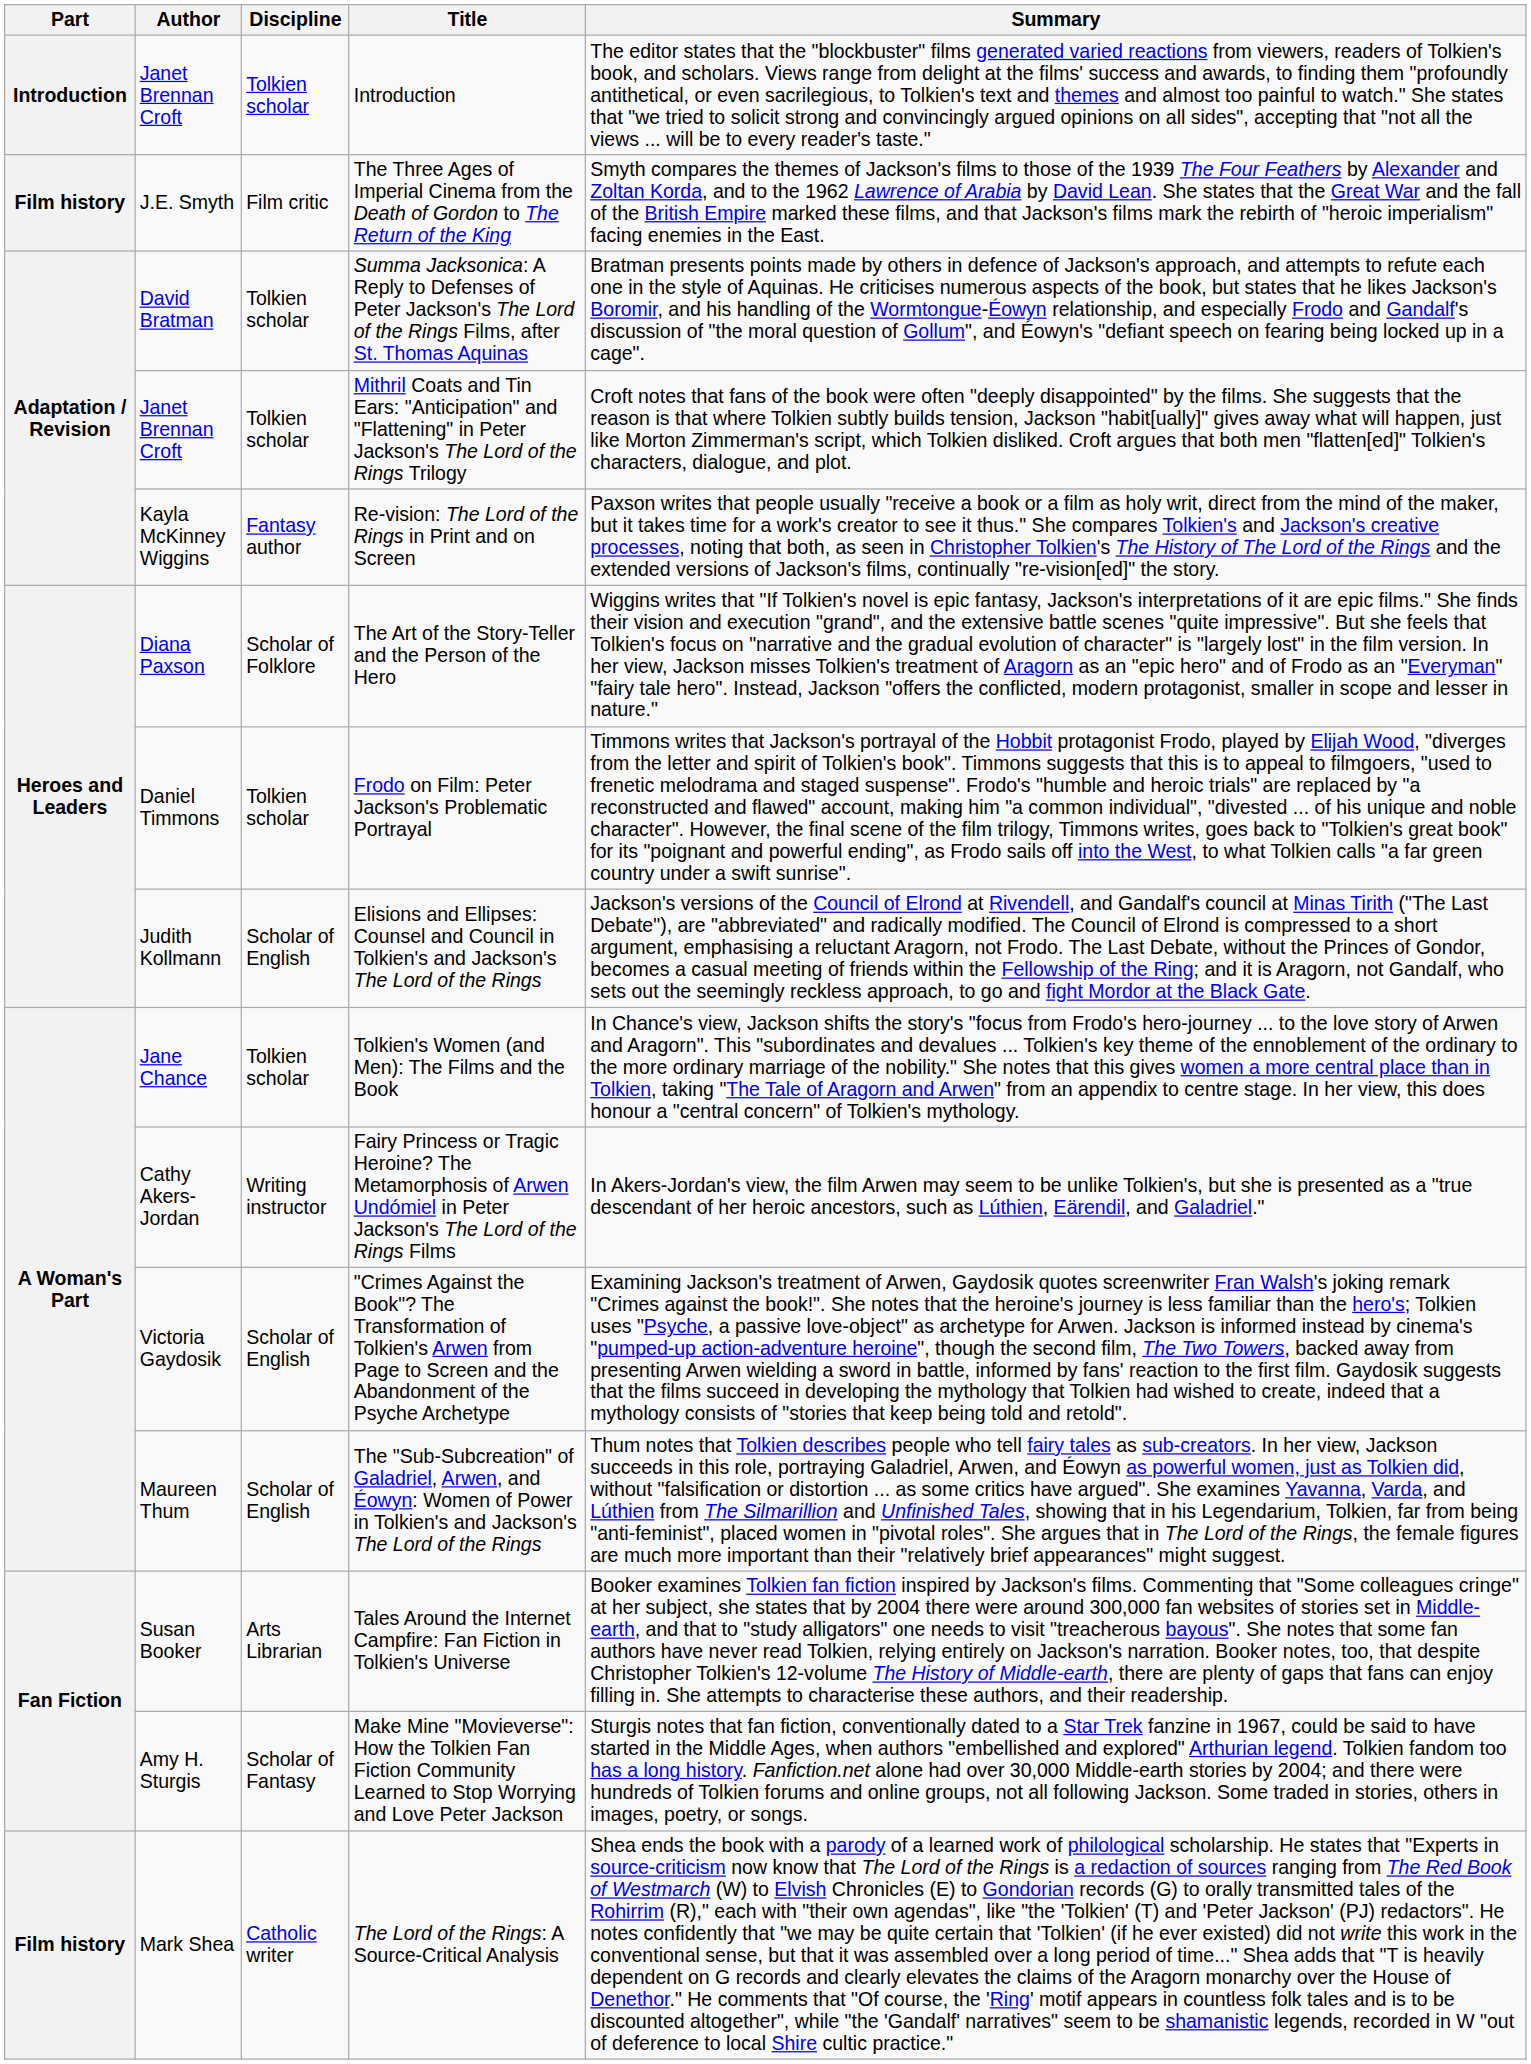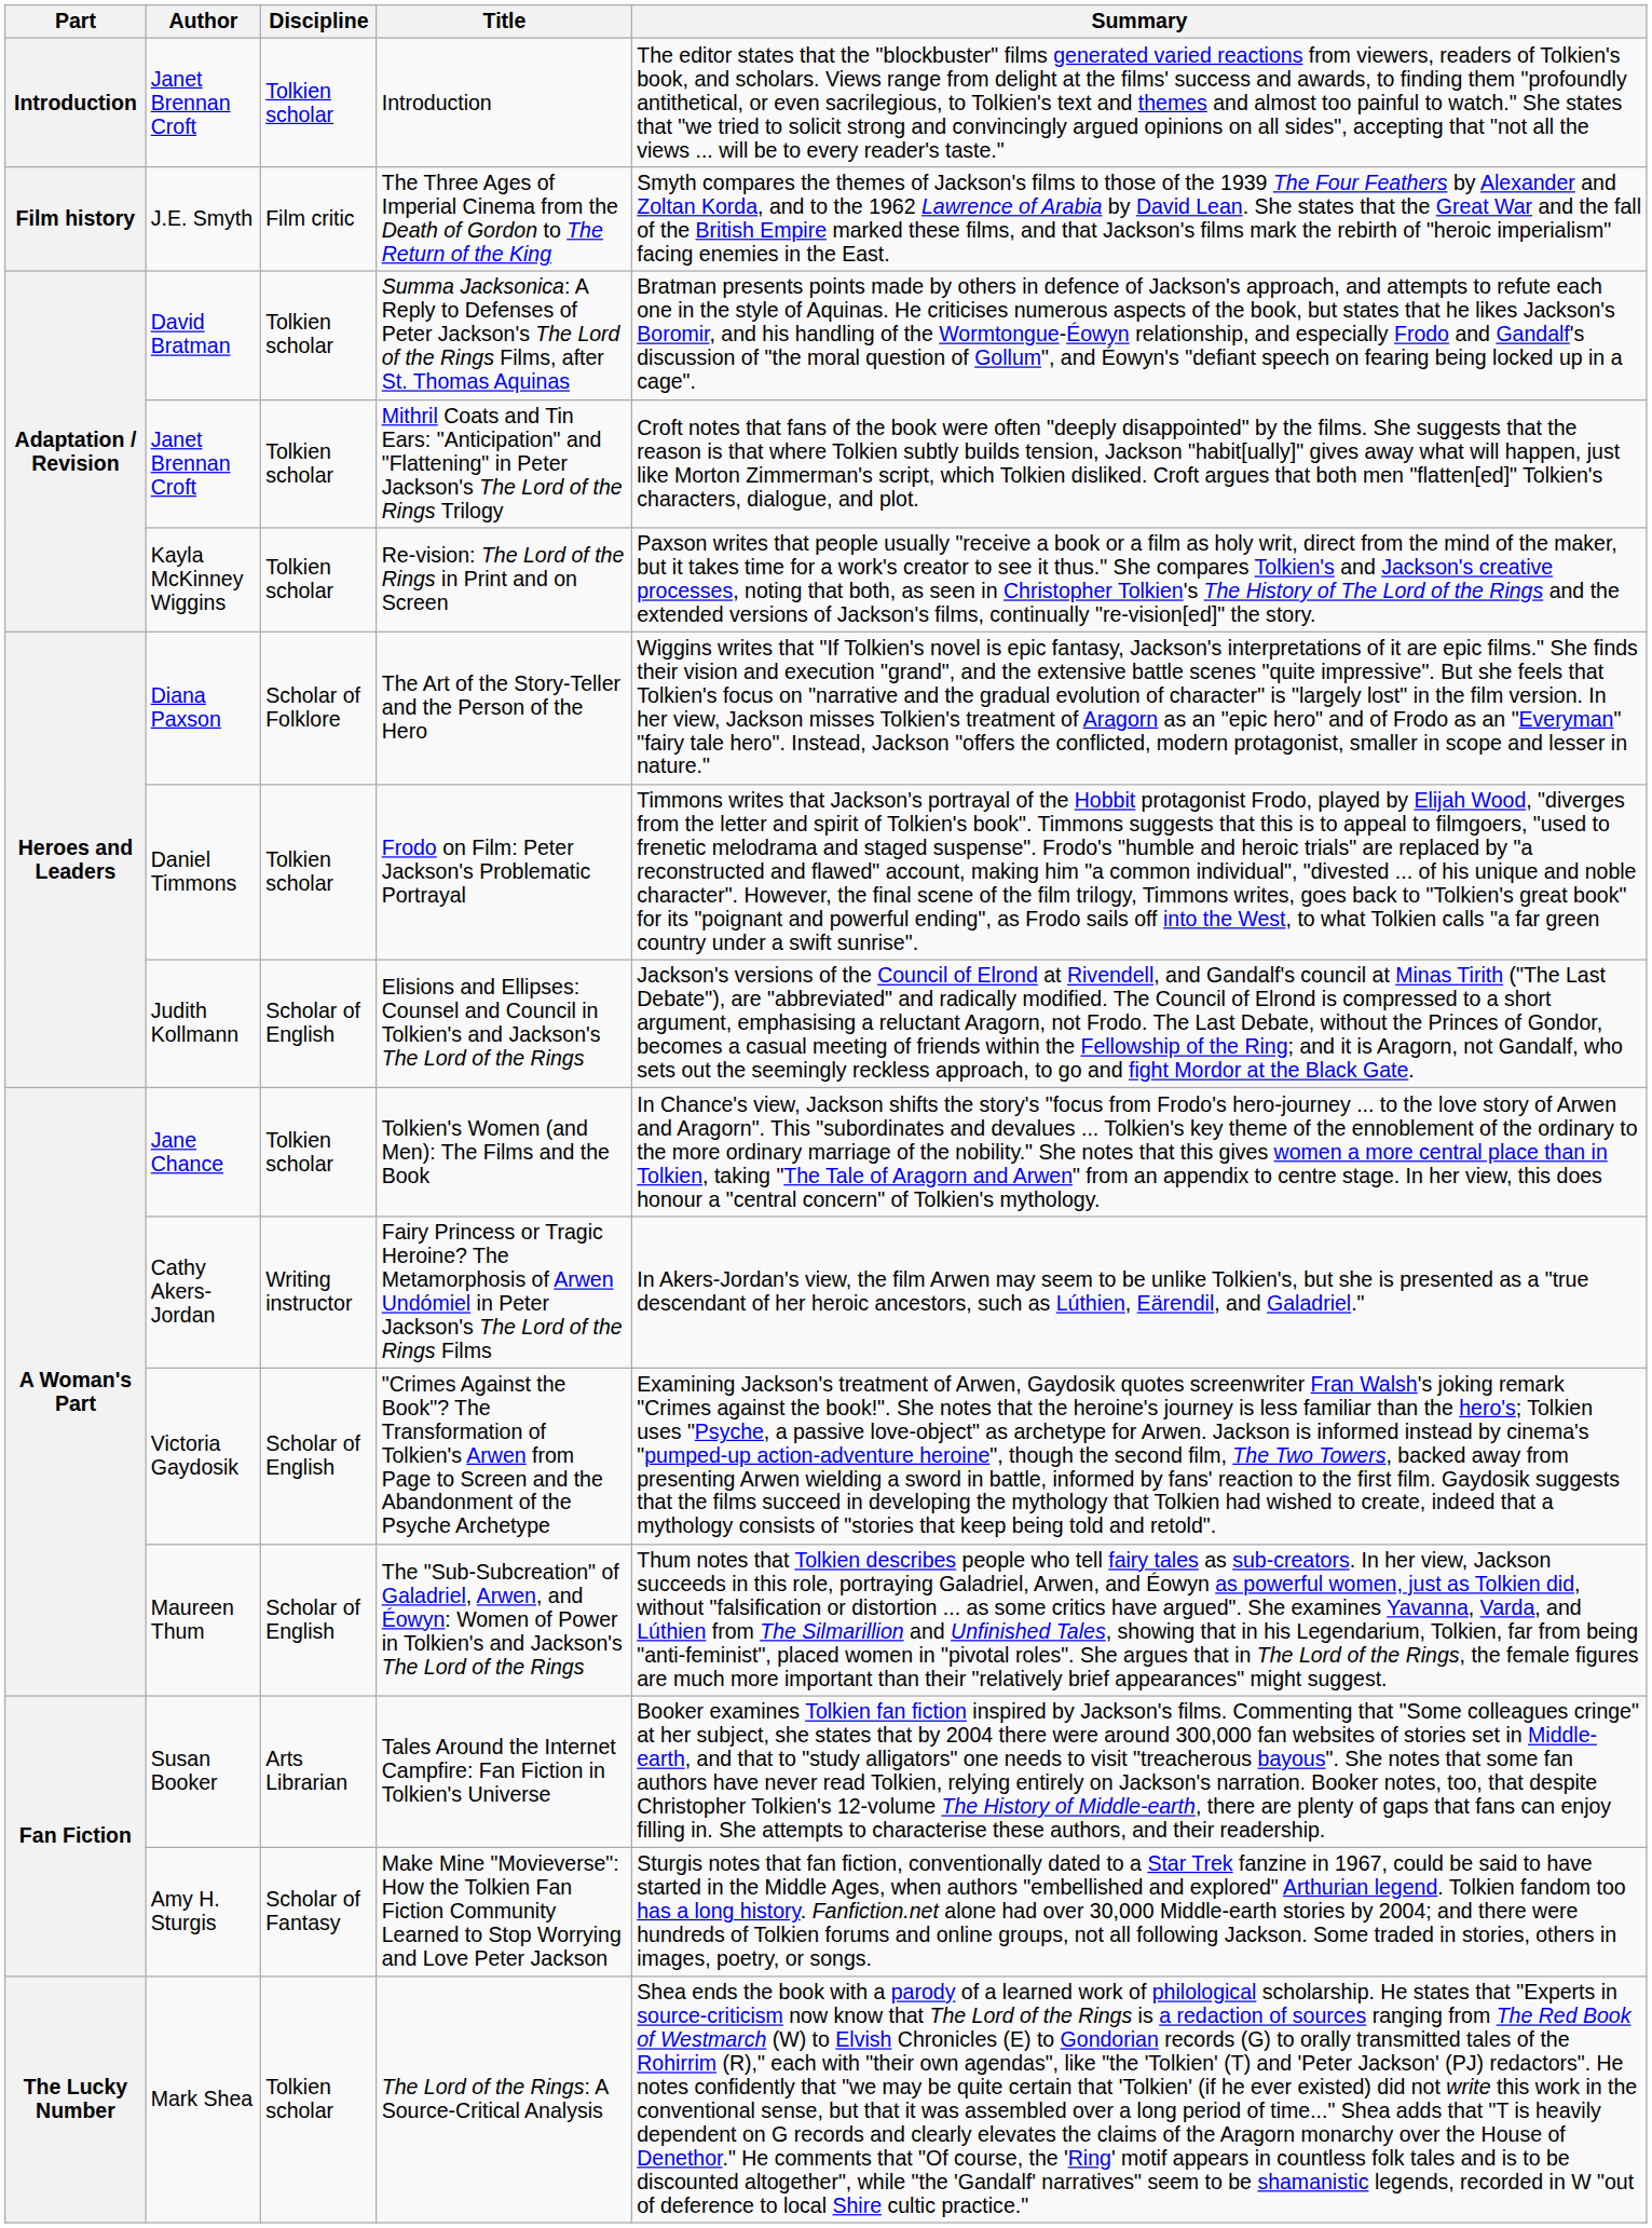Re-vision: The Lord of the Rings in Print and on Screen | Discipline: Fantasy author -> Tolkien scholar
The Lord of the Rings: A Source-Critical Analysis | Part: Film history -> The Lucky Number
The Lord of the Rings: A Source-Critical Analysis | Discipline: Catholic writer -> Tolkien scholar
